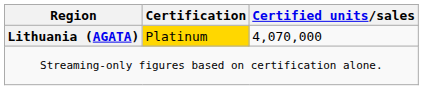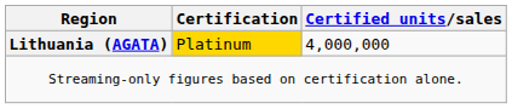Lithuania (AGATA) | Certified units/sales: 4,070,000 -> 4,000,000
